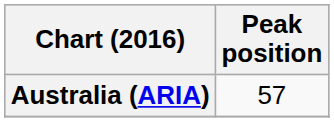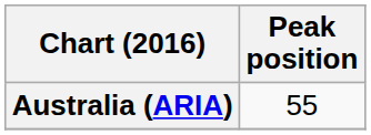Australia (ARIA) | Peak position: 57 -> 55
